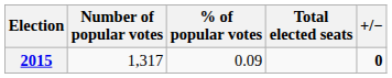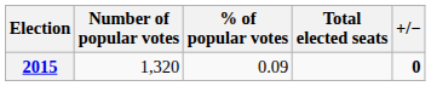2015 | Number of popular votes: 1,317 -> 1,320
